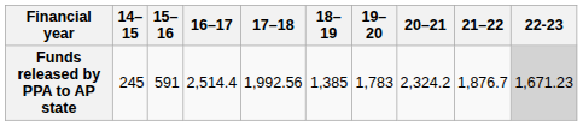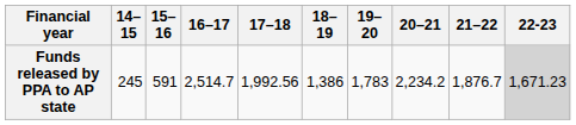Funds released by PPA to AP state | 16–17: 2,514.4 -> 2,514.7
Funds released by PPA to AP state | 18–19: 1,385 -> 1,386
Funds released by PPA to AP state | 20–21: 2,324.2 -> 2,234.2
